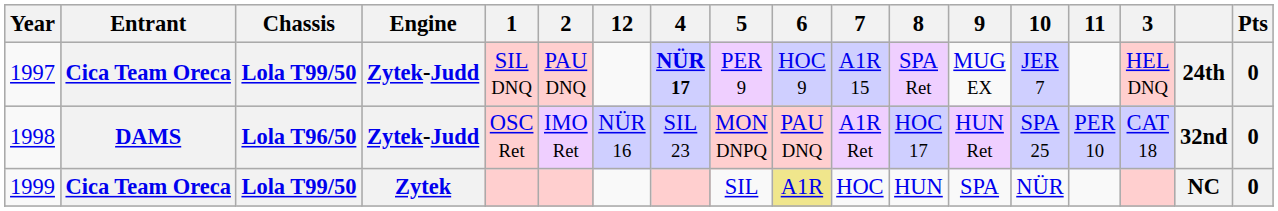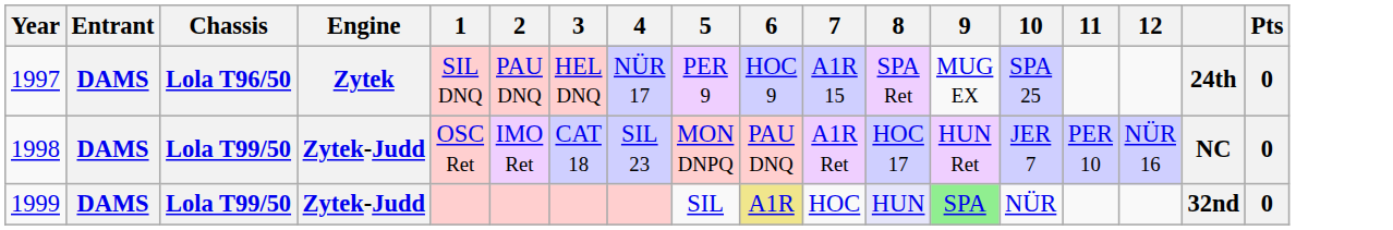columns swapped: 3 <-> 12
1997 | Entrant: Cica Team Oreca -> DAMS
1997 | Chassis: Lola T99/50 -> Lola T96/50
1997 | Engine: Zytek-Judd -> Zytek
1997 | 4: bold -> normal
1997 | 10: JER 7 -> SPA 25
1998 | Chassis: Lola T96/50 -> Lola T99/50
1998 | 10: SPA 25 -> JER 7
1998 | column 17: 32nd -> NC
1999 | Entrant: Cica Team Oreca -> DAMS
1999 | Engine: Zytek -> Zytek-Judd
1999 | 8: no background -> lavender background
1999 | 9: no background -> lightgreen background
1999 | column 17: NC -> 32nd
